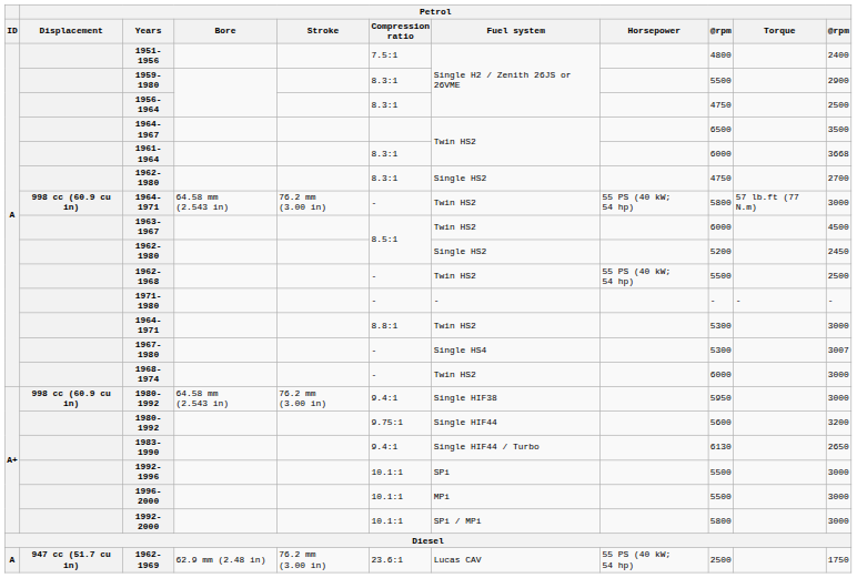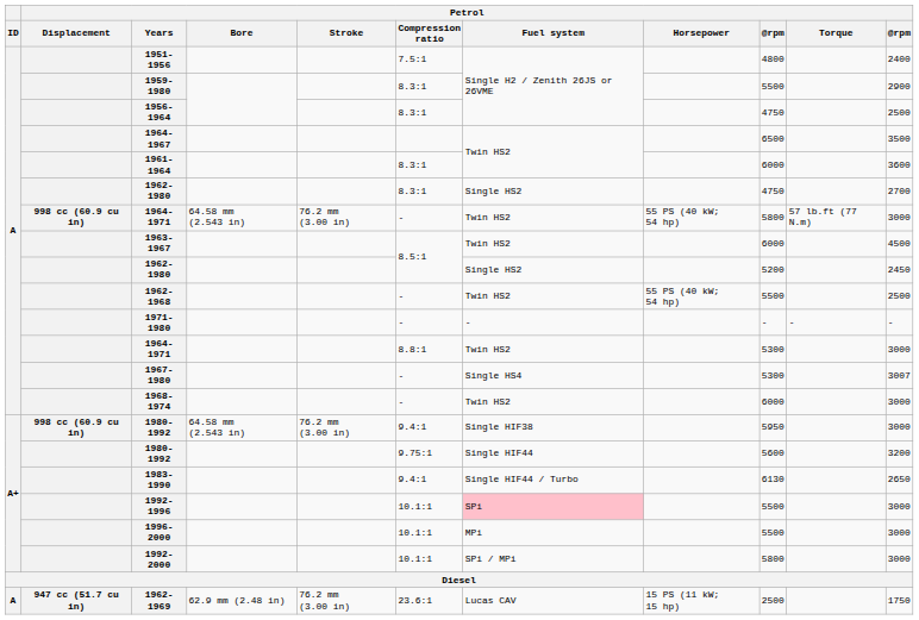1961-1964 | column 11: 3668 -> 3600
1992-1996 | Petrol / Fuel system: no background -> pink background
1962-1969 | Petrol / Horsepower: 55 PS (40 kW; 54 hp) -> 15 PS (11 kW; 15 hp)
